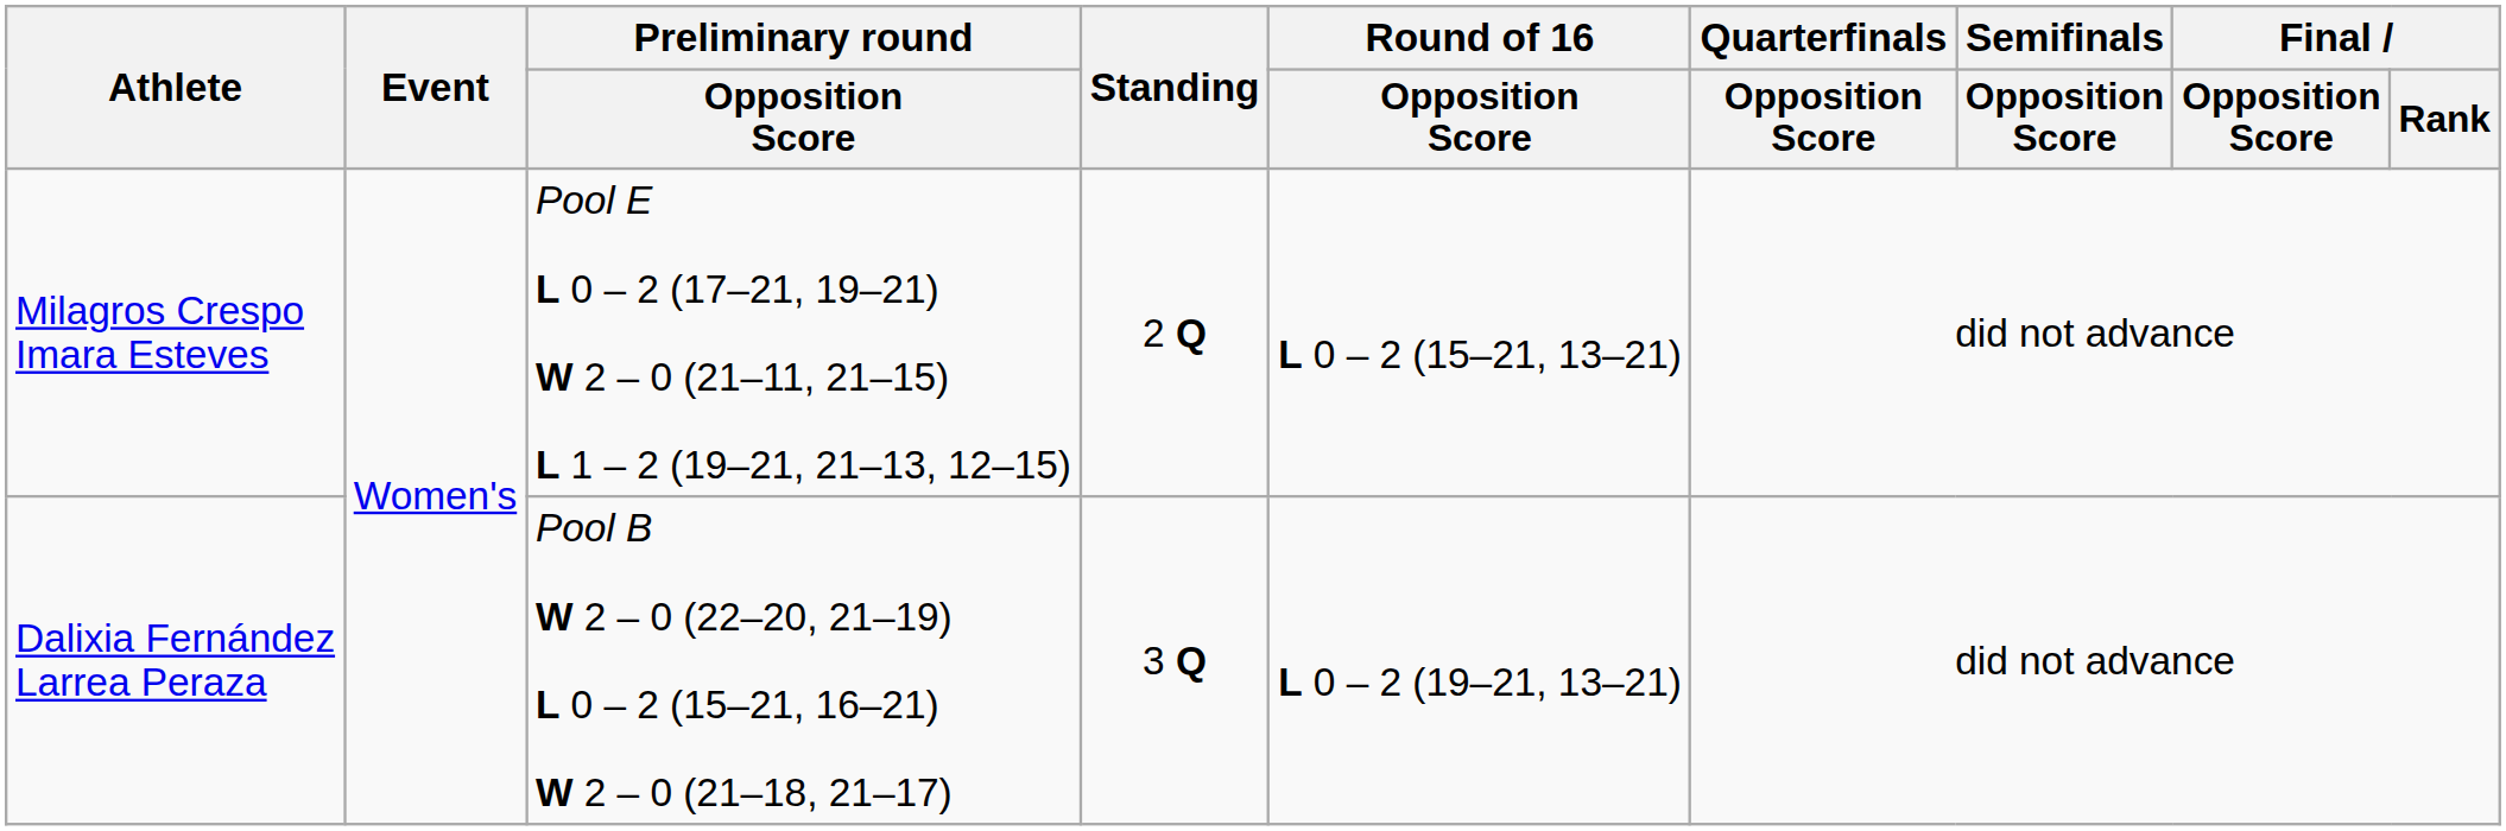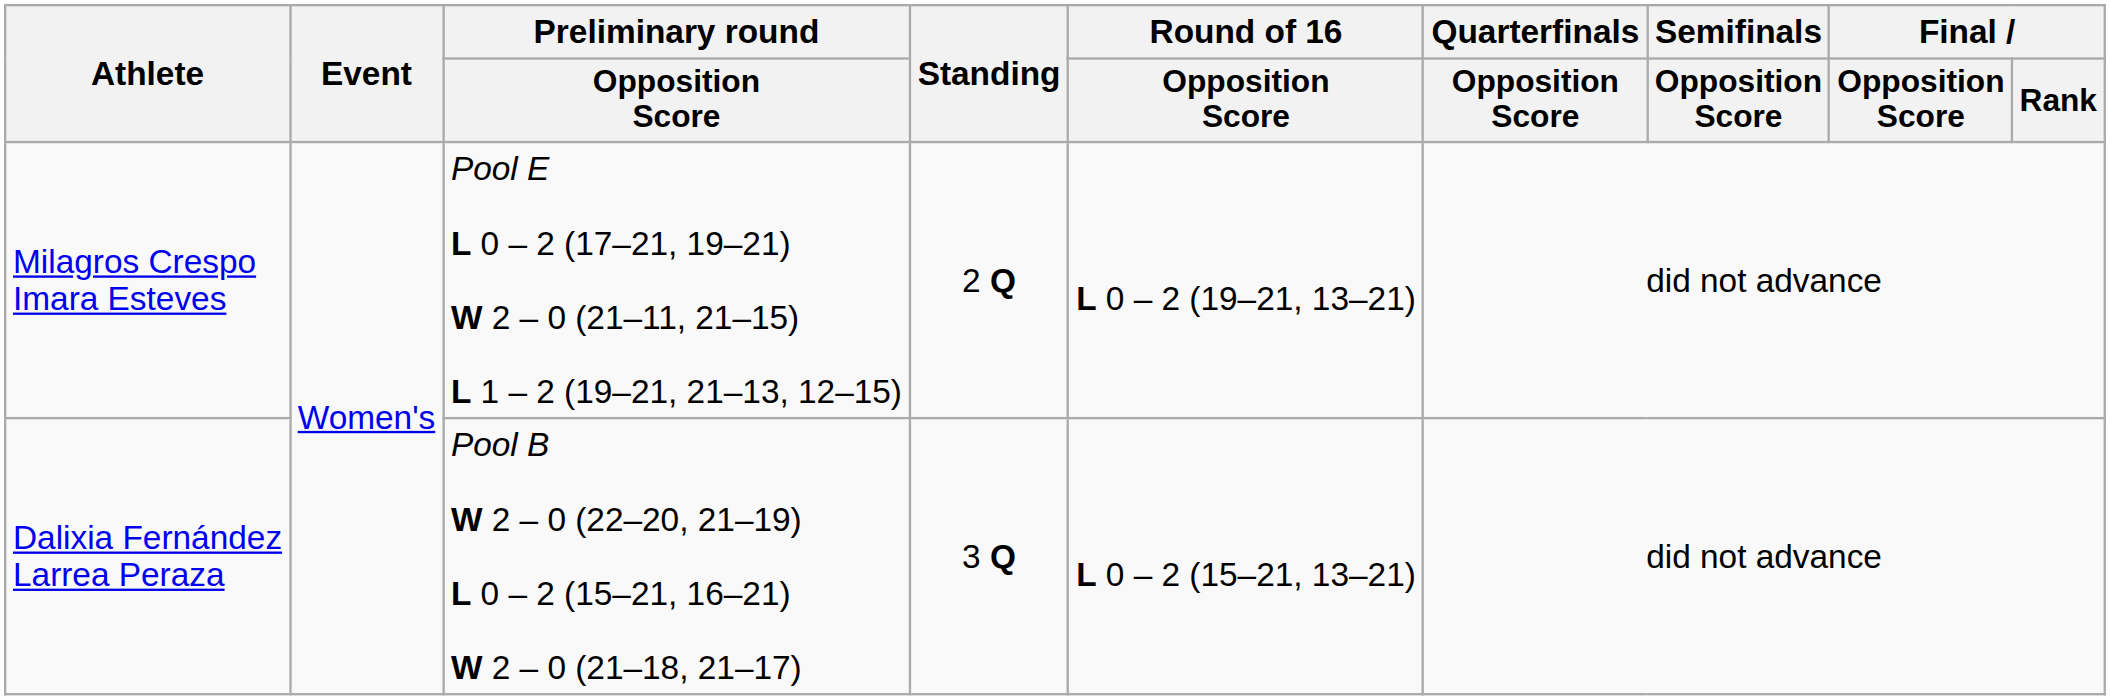Milagros Crespo Imara Esteves | Round of 16 / Opposition Score: L 0 – 2 (15–21, 13–21) -> L 0 – 2 (19–21, 13–21)
Dalixia Fernández Larrea Peraza | Round of 16 / Opposition Score: L 0 – 2 (19–21, 13–21) -> L 0 – 2 (15–21, 13–21)
